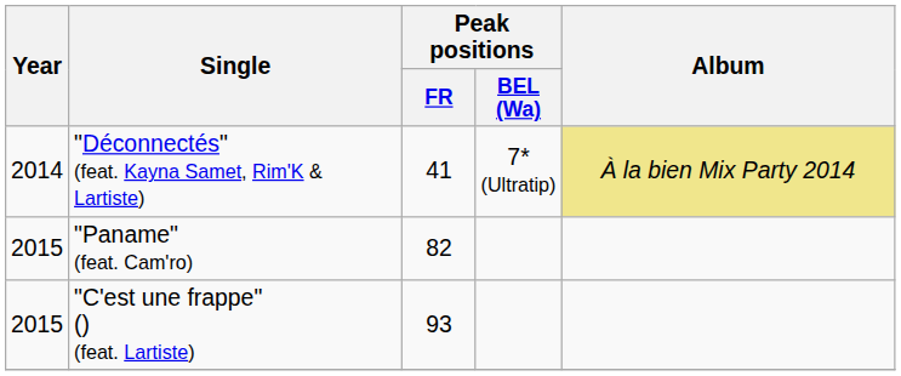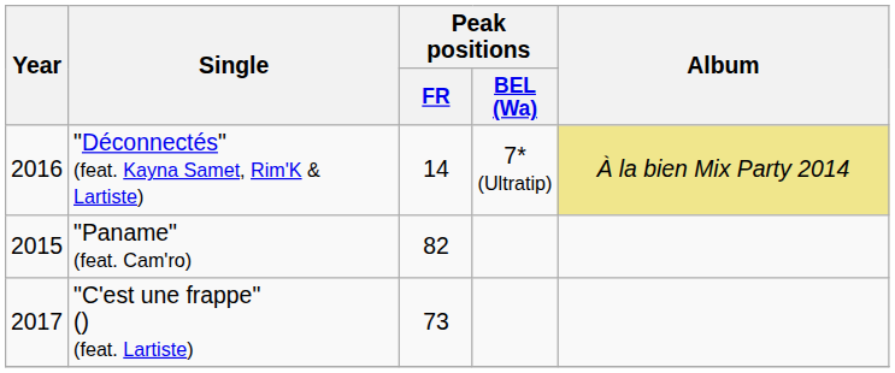"Déconnectés" (feat. Kayna Samet, Rim'K & Lartiste) | Year: 2014 -> 2016
"Déconnectés" (feat. Kayna Samet, Rim'K & Lartiste) | Peak positions / FR: 41 -> 14
"C'est une frappe" () (feat. Lartiste) | Year: 2015 -> 2017
"C'est une frappe" () (feat. Lartiste) | Peak positions / FR: 93 -> 73
